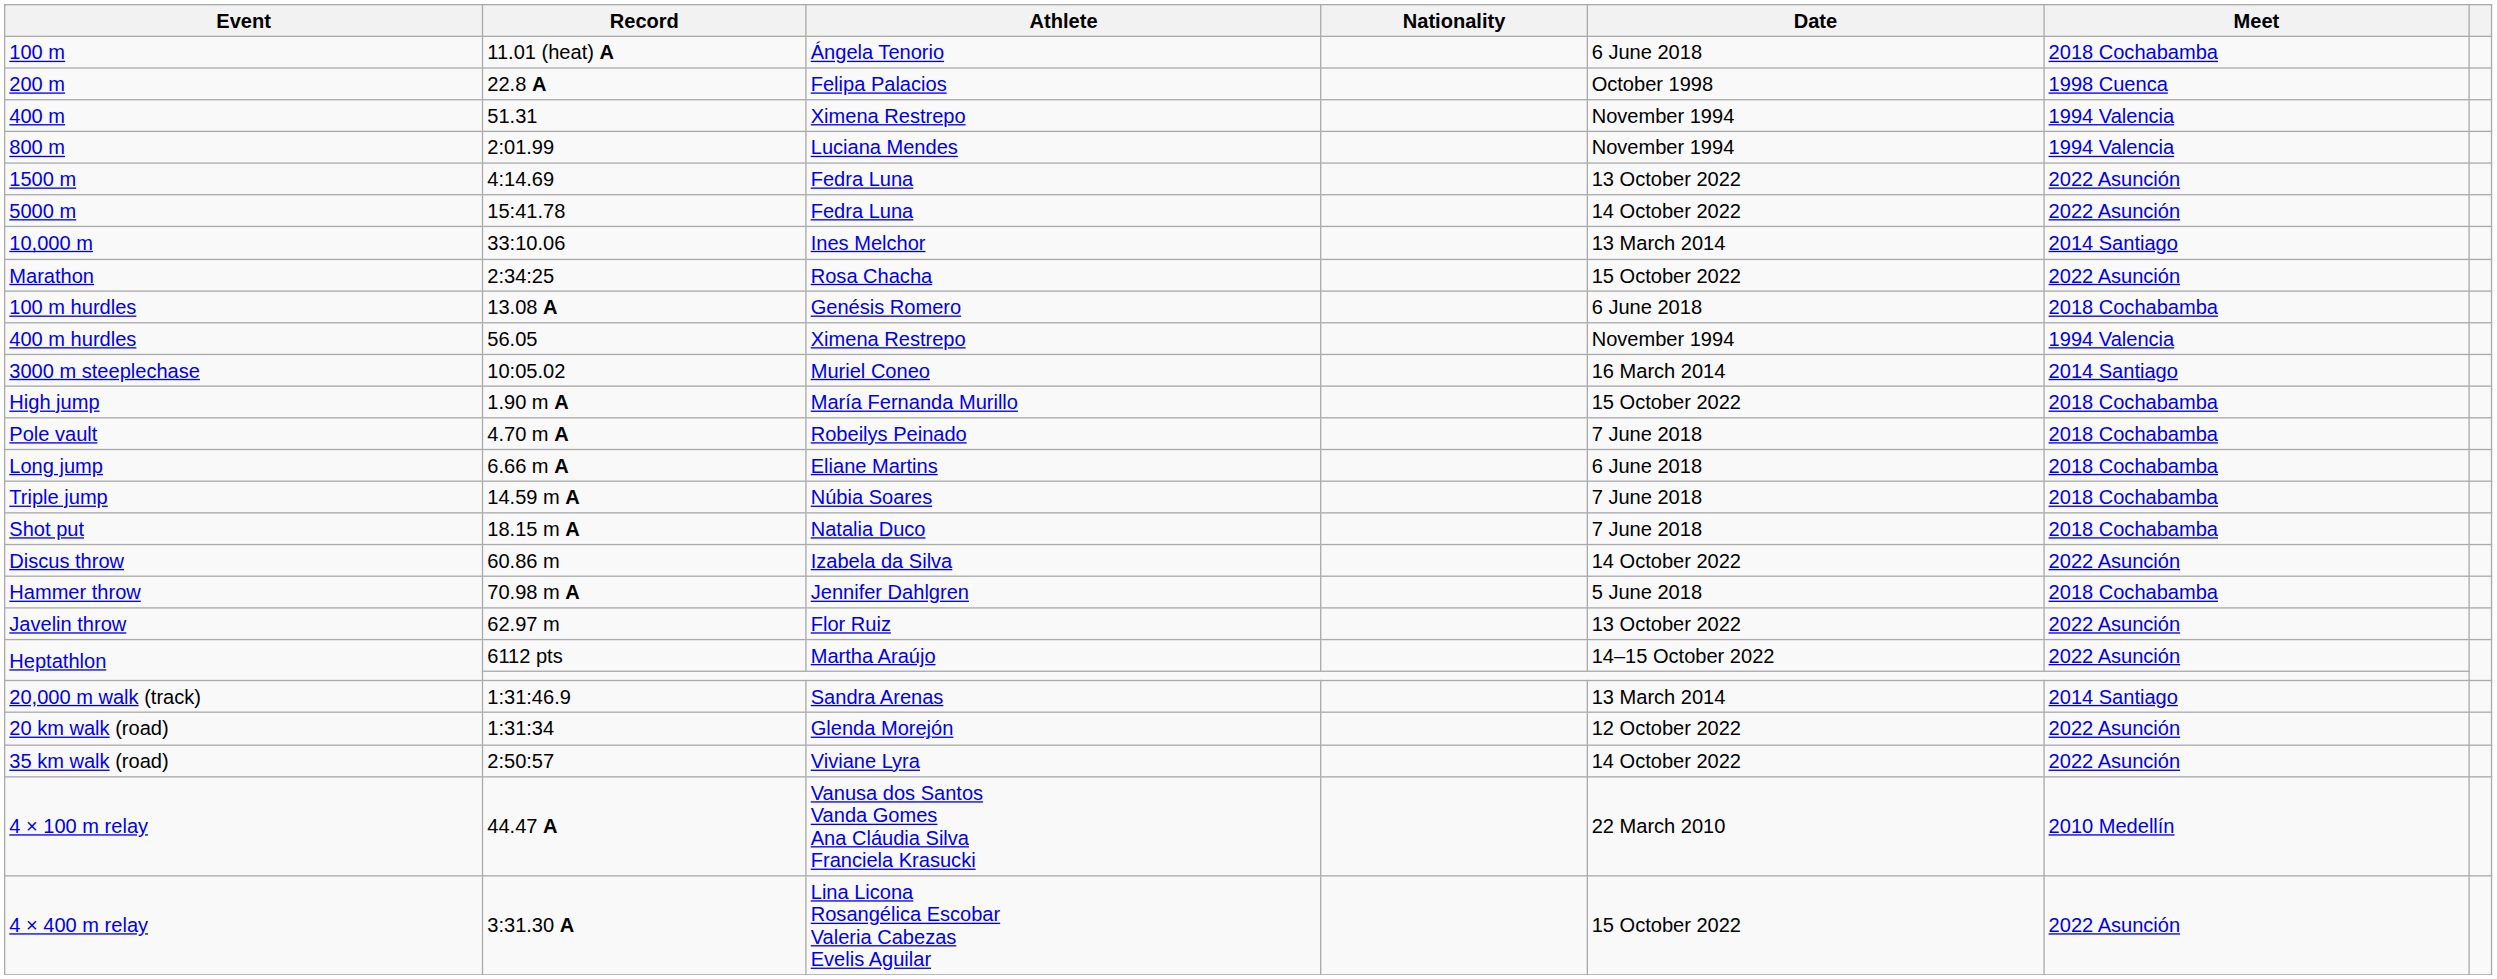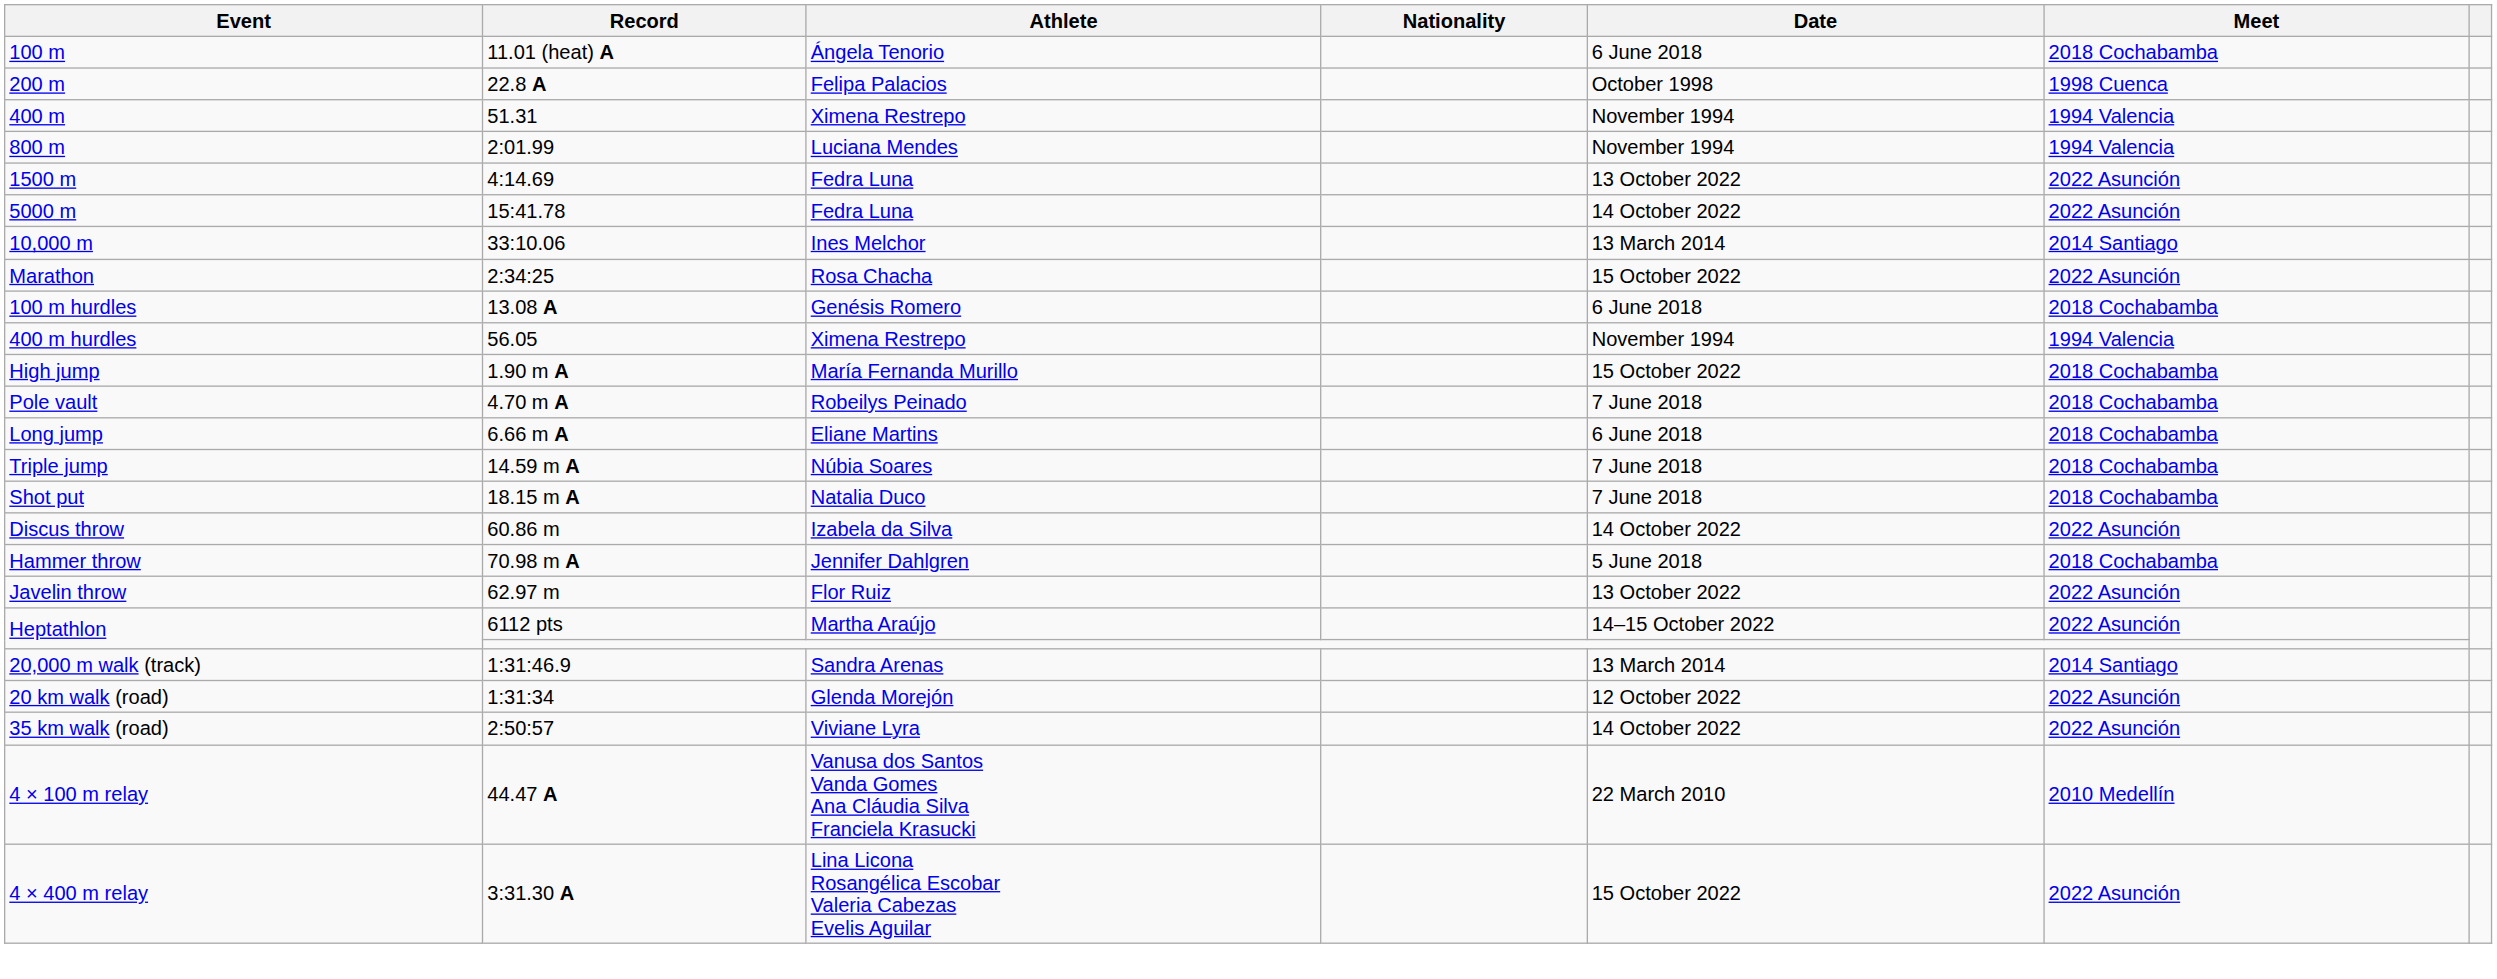- row: 3000 m steeplechase | 10:05.02 | Muriel Coneo | 16 March 2014 | 2014 Santiago
